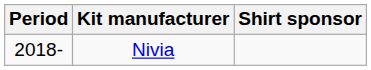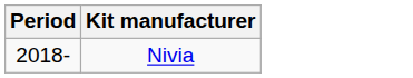- column: Shirt sponsor
